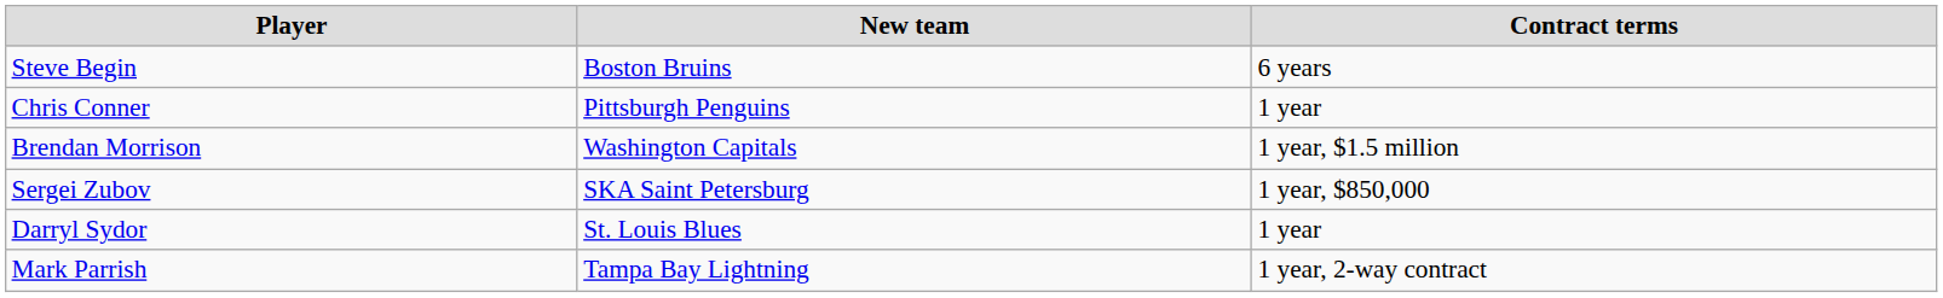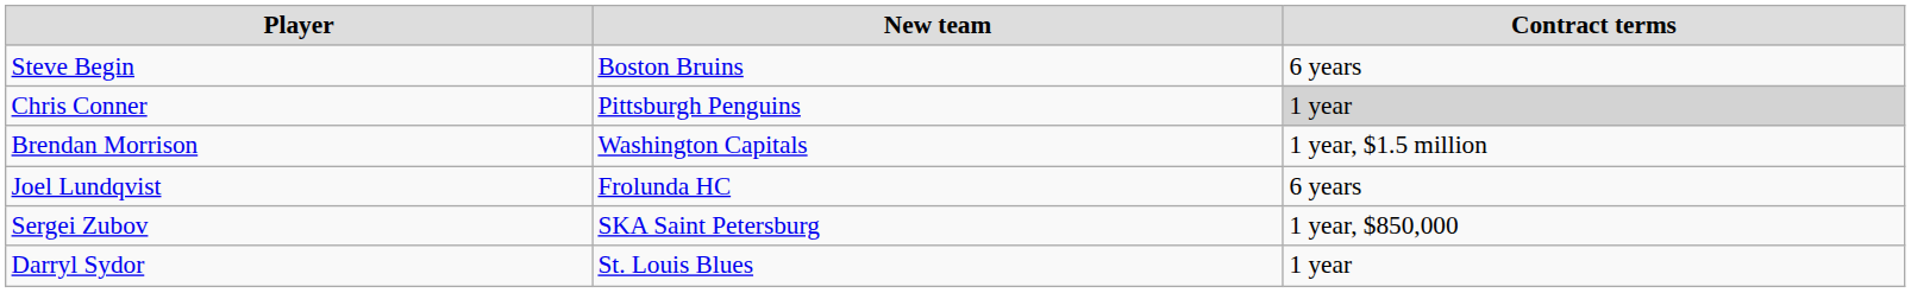Chris Conner | Contract terms: no background -> lightgrey background
+ row: Joel Lundqvist | Frolunda HC | 6 years
- row: Mark Parrish | Tampa Bay Lightning | 1 year, 2-way contract
